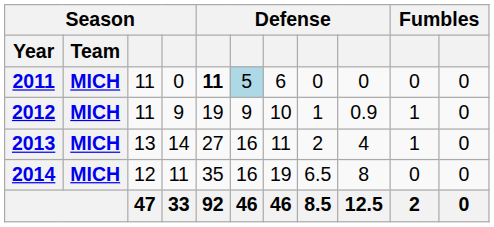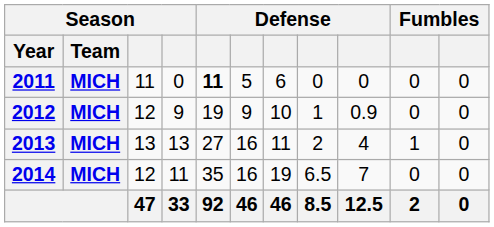2011 | column 6: lightblue background -> no background
2012 | column 3: 11 -> 12
2012 | column 10: 1 -> 0
2013 | column 4: 14 -> 13
2014 | column 9: 8 -> 7
